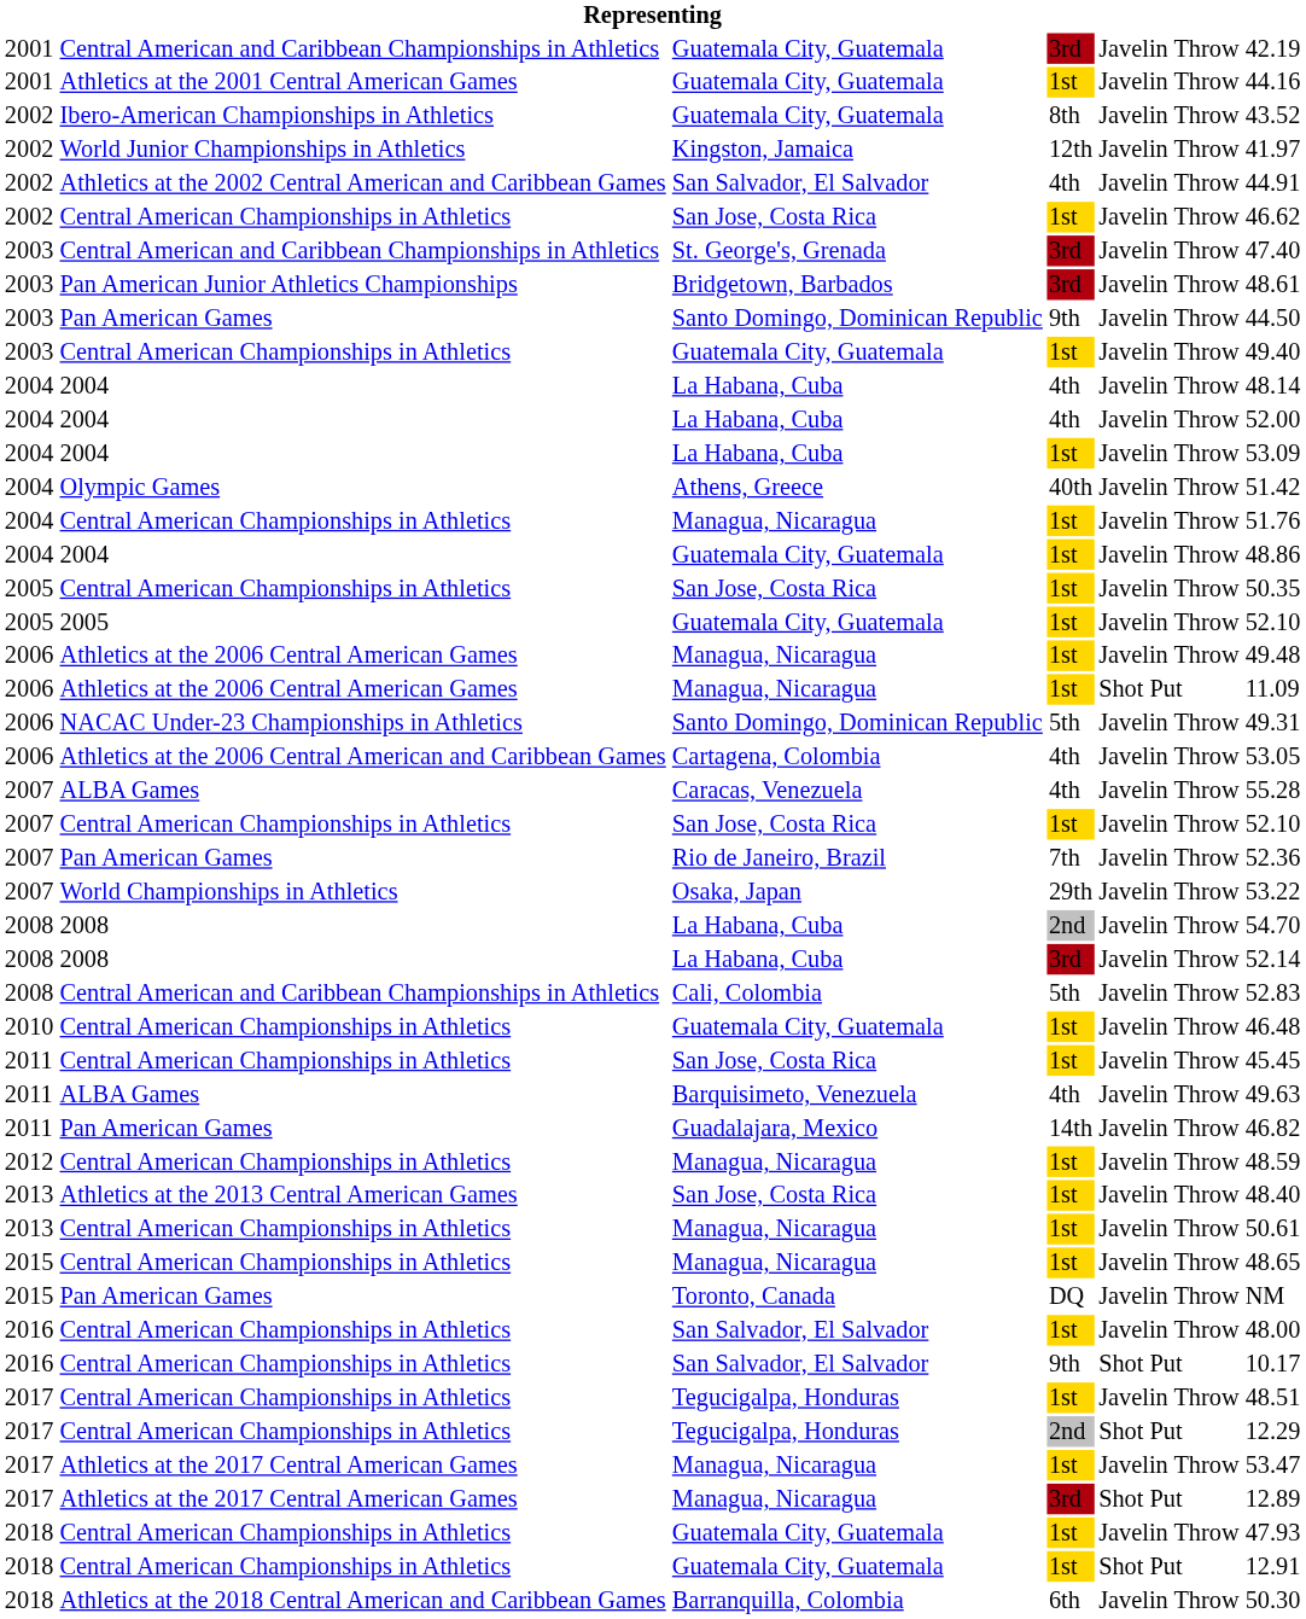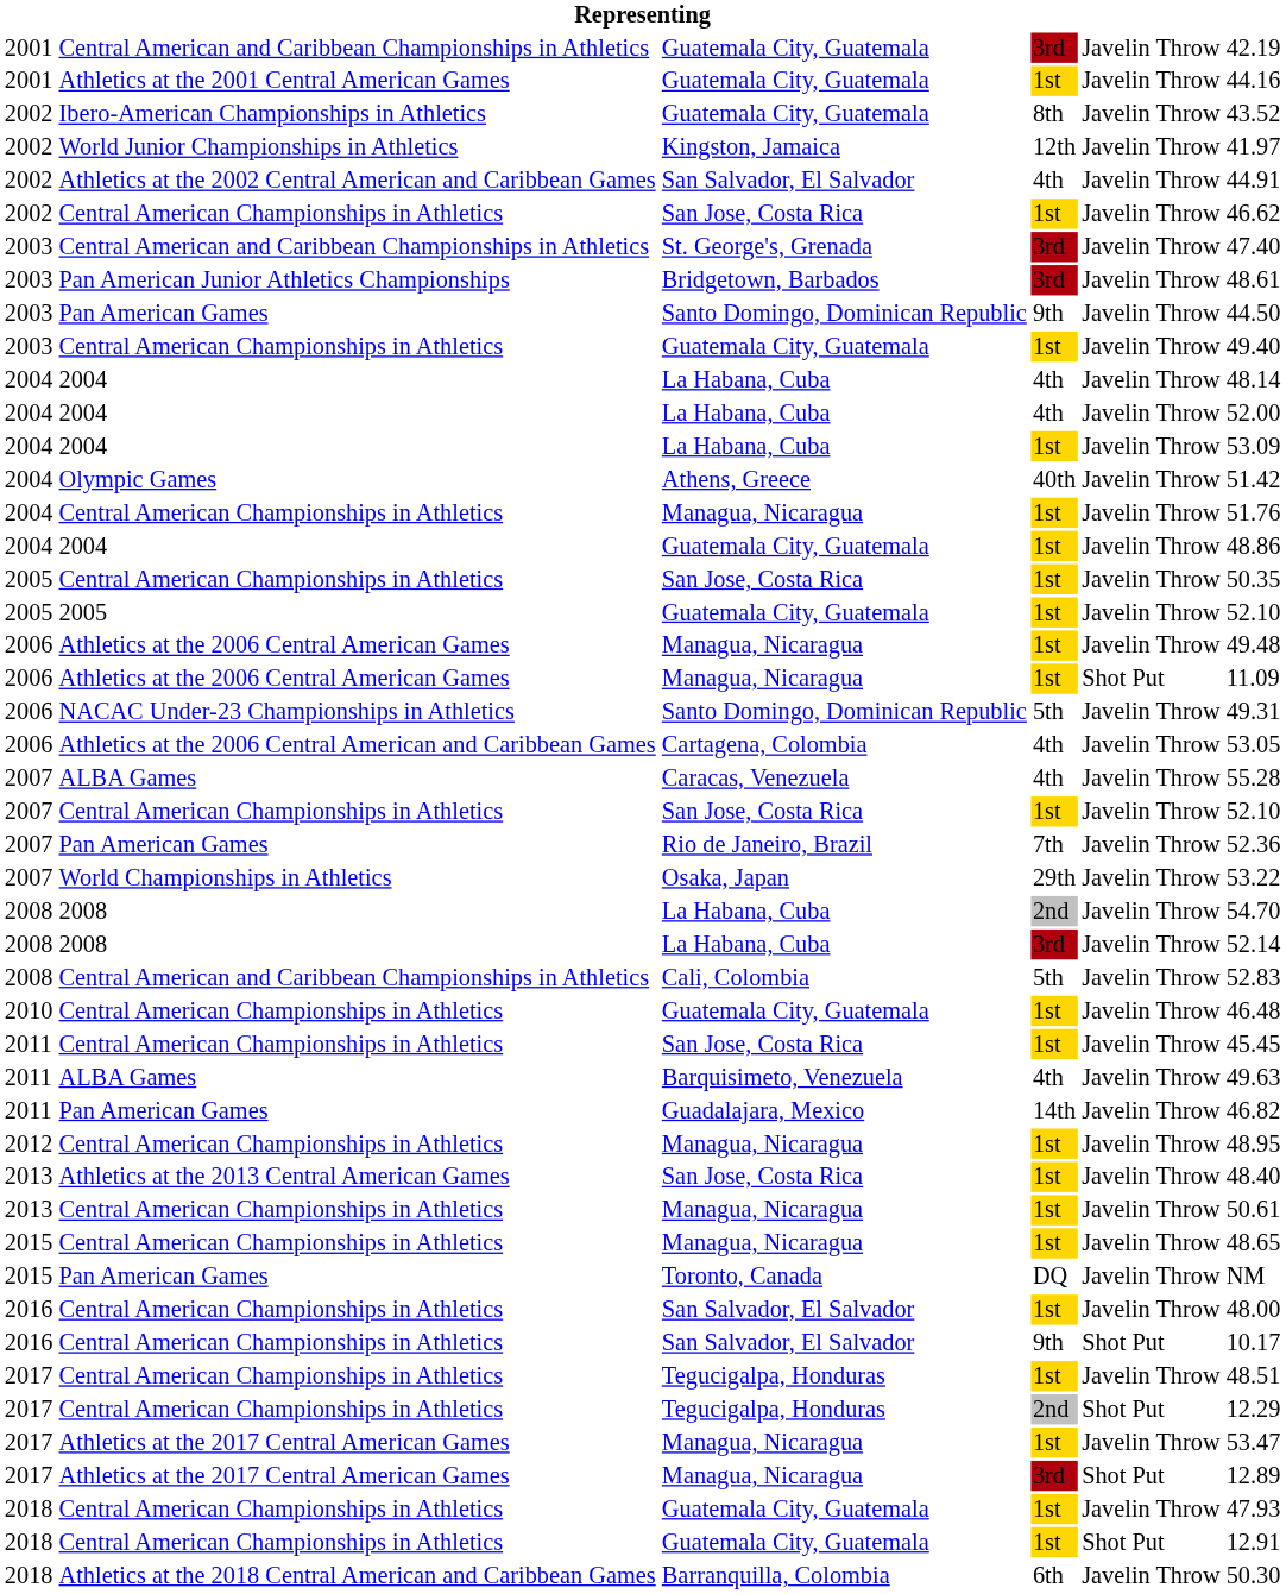2012 / Central American Championships in Athletics | column 6: 48.59 -> 48.95
